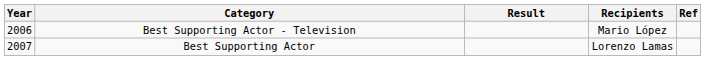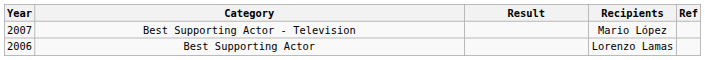Best Supporting Actor - Television | Year: 2006 -> 2007
Best Supporting Actor | Year: 2007 -> 2006
